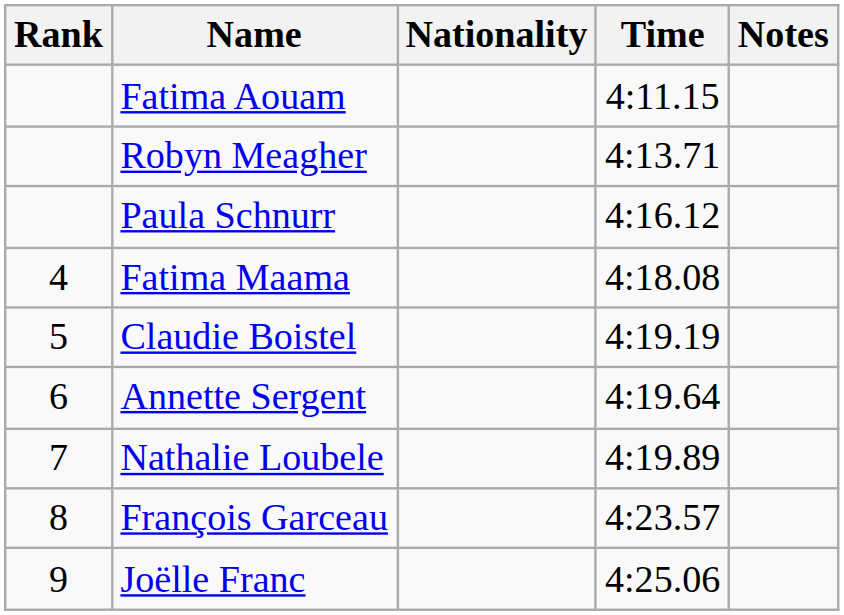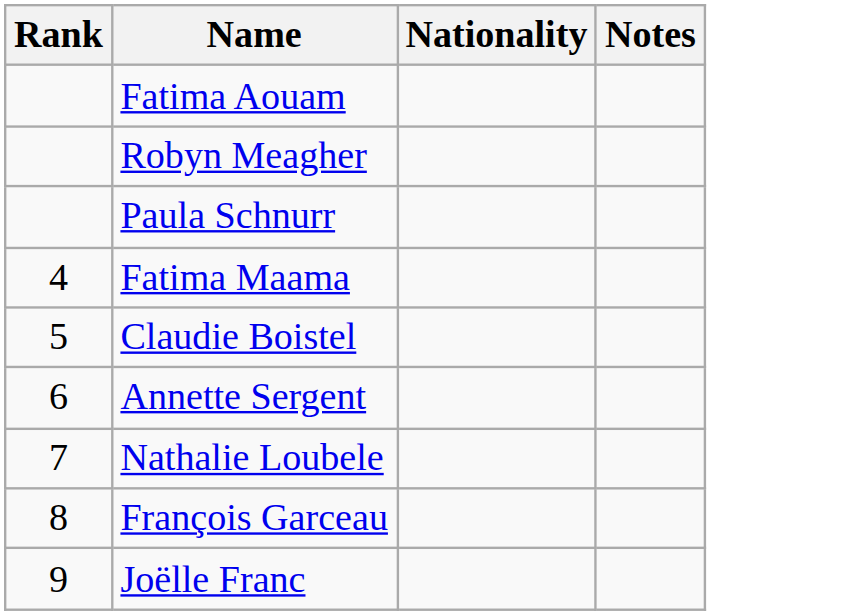- column: Time | 4:11.15 | 4:13.71 | 4:16.12 | 4:18.08 | 4:19.19 | 4:19.64 | 4:19.89 | 4:23.57 | 4:25.06
